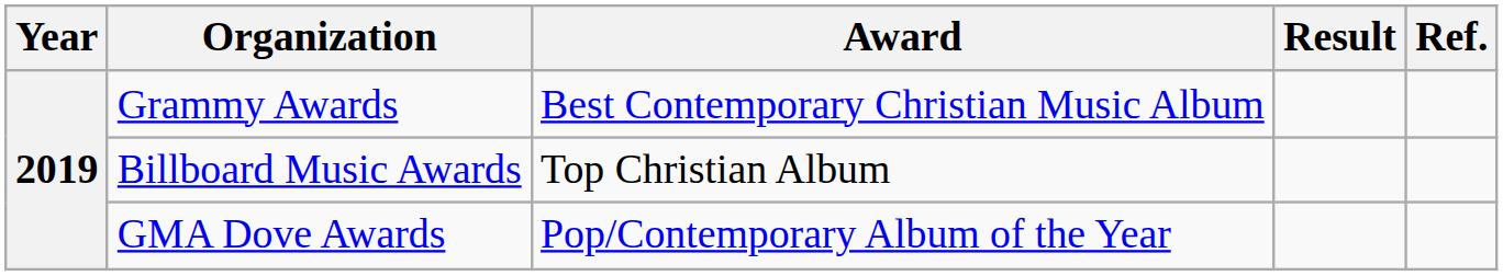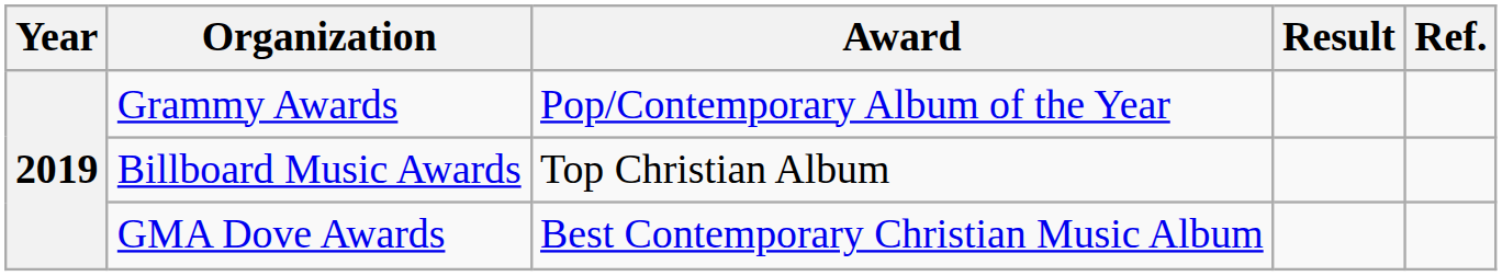Grammy Awards | Award: Best Contemporary Christian Music Album -> Pop/Contemporary Album of the Year
GMA Dove Awards | Award: Pop/Contemporary Album of the Year -> Best Contemporary Christian Music Album
